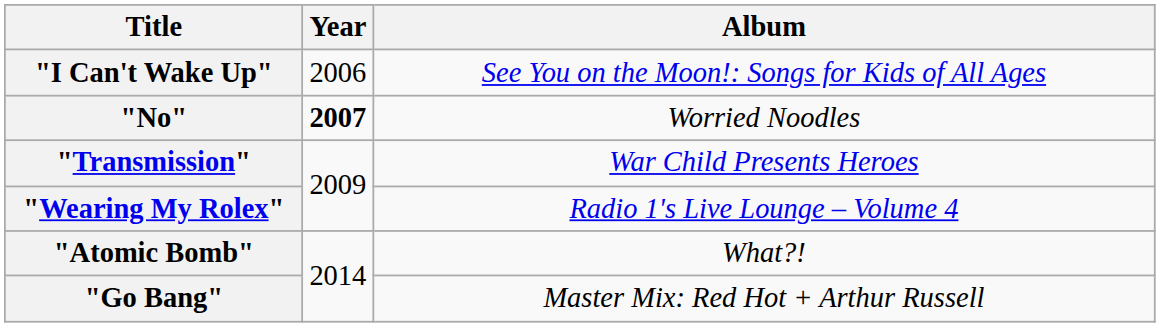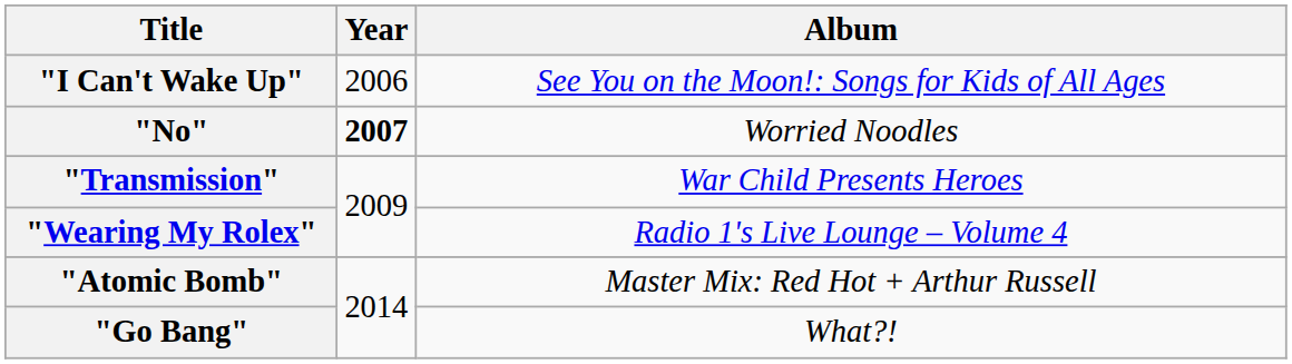"Atomic Bomb" | Album: What?! -> Master Mix: Red Hot + Arthur Russell
"Go Bang" | Album: Master Mix: Red Hot + Arthur Russell -> What?!
